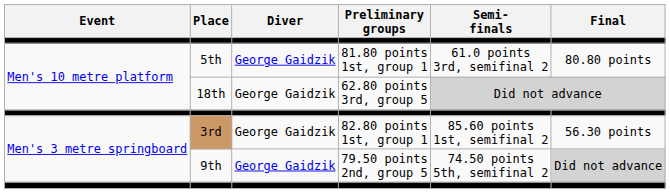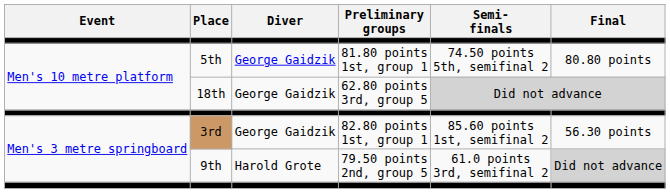5th | Semi- finals: 61.0 points 3rd, semifinal 2 -> 74.50 points 5th, semifinal 2
9th | Diver: George Gaidzik -> Harold Grote
9th | Semi- finals: 74.50 points 5th, semifinal 2 -> 61.0 points 3rd, semifinal 2
